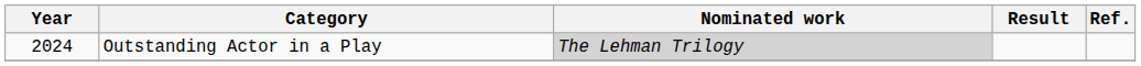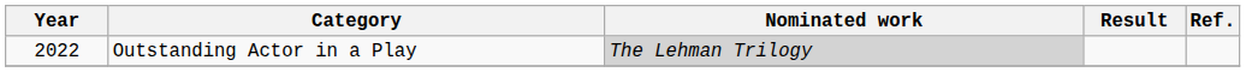Outstanding Actor in a Play | Year: 2024 -> 2022
